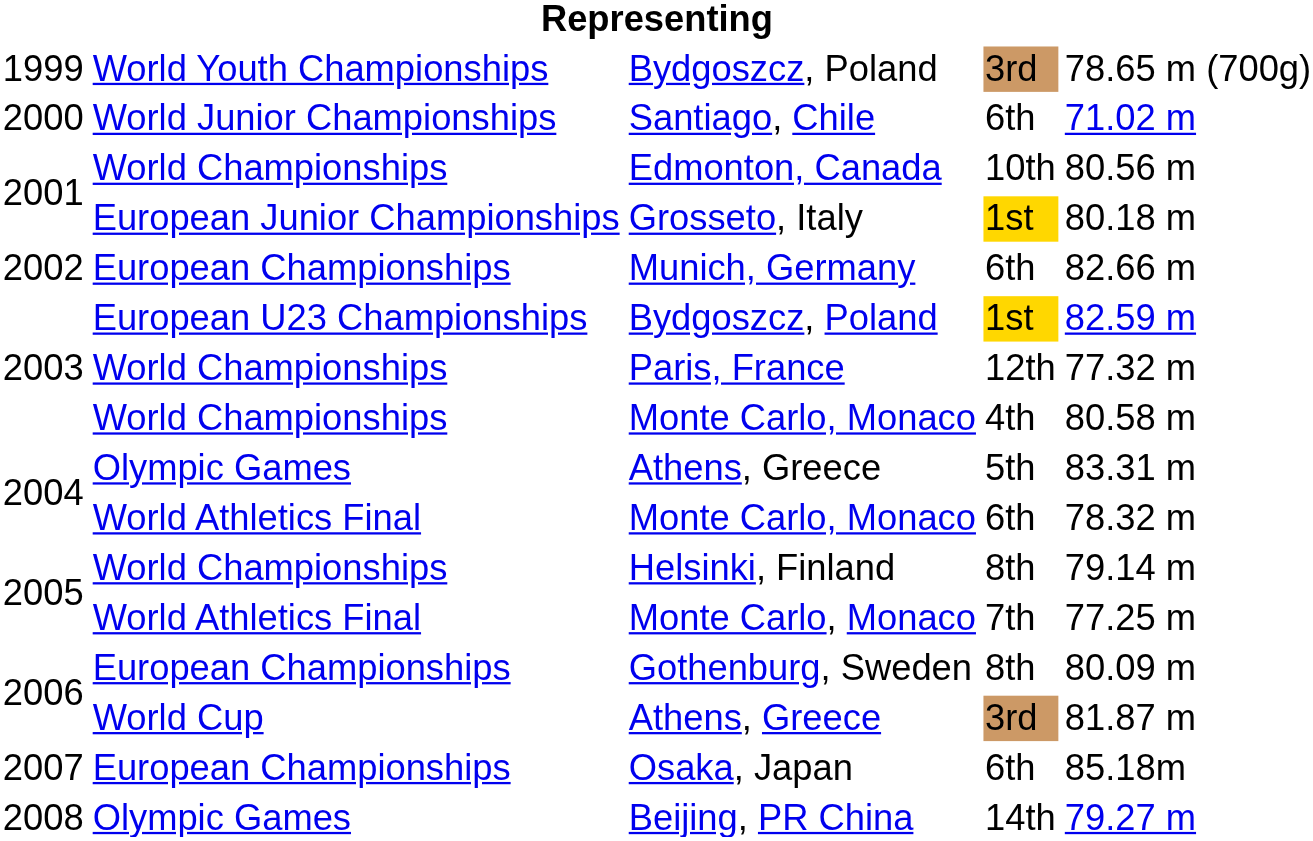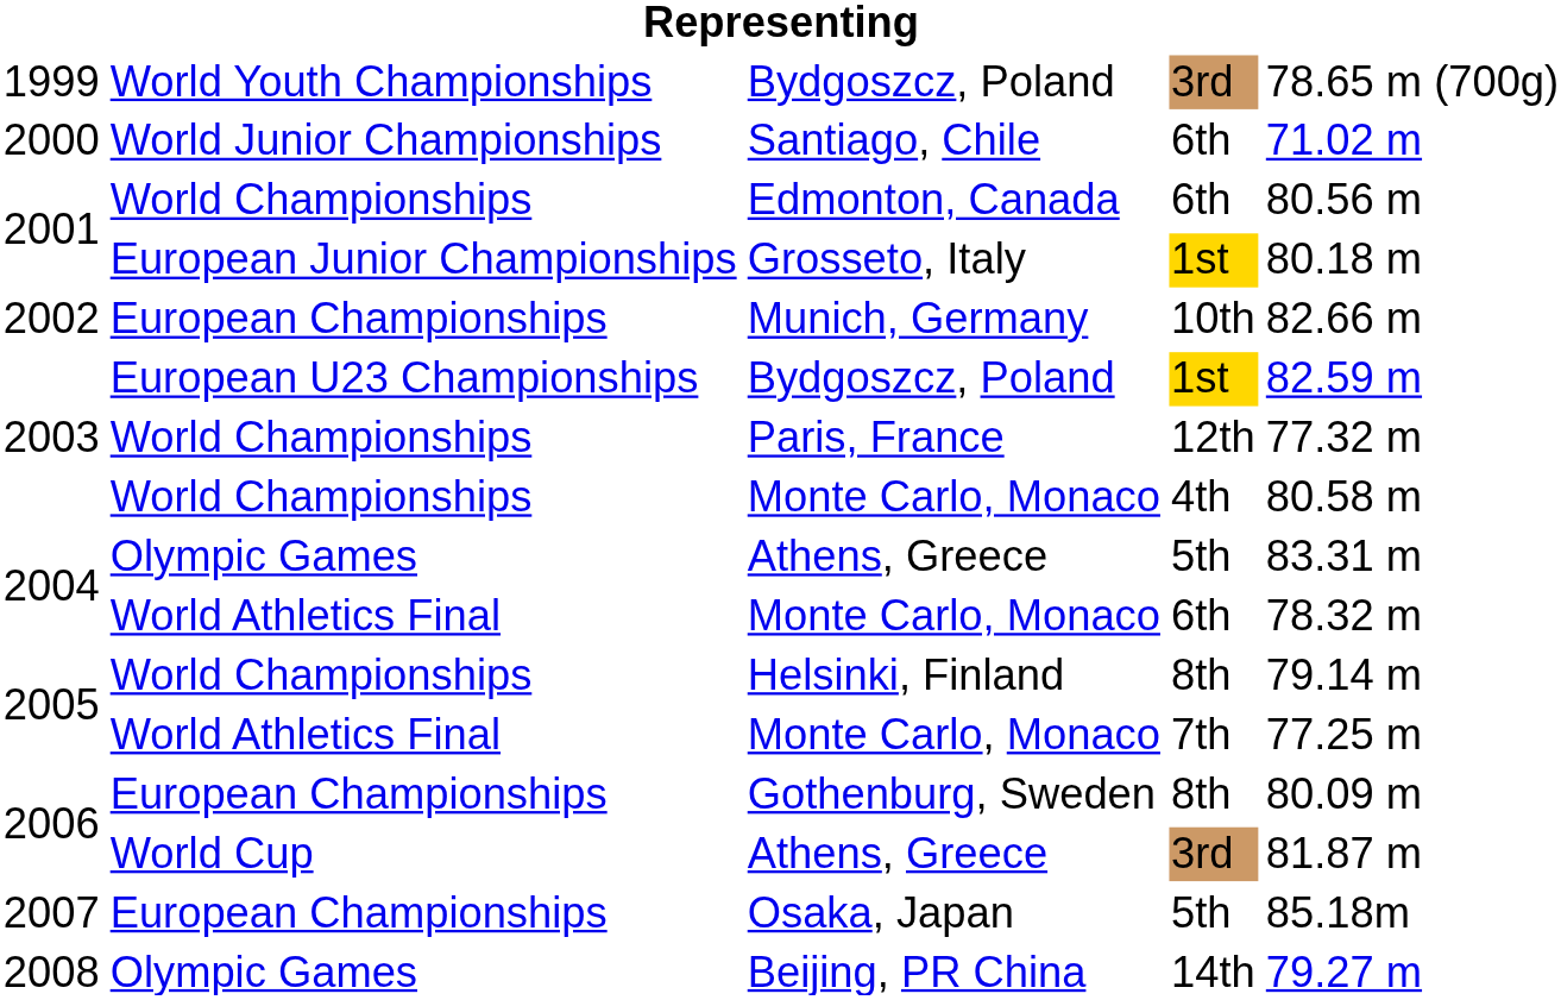Edmonton, Canada | column 4: 10th -> 6th
Munich, Germany | column 4: 6th -> 10th
Osaka, Japan | column 4: 6th -> 5th
